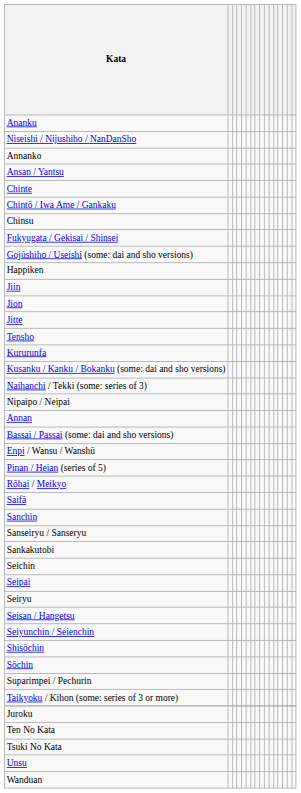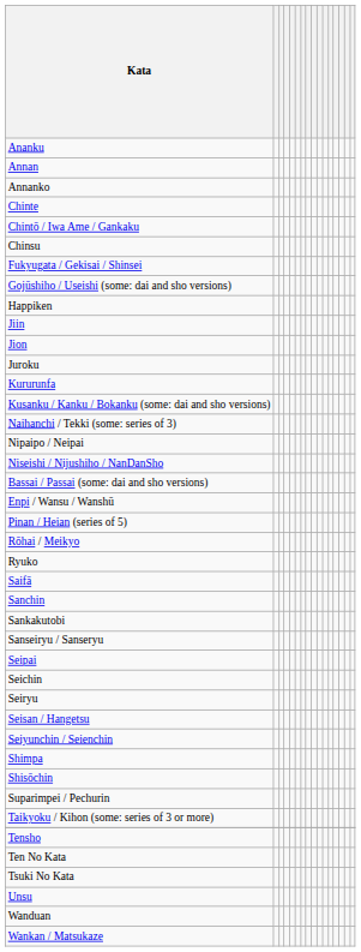rows swapped: Annan <-> Niseishi / Nijushiho / NanDanSho
- row: Ansan / Yantsu
- row: Jitte
rows swapped: Juroku <-> Tensho
+ row: Ryuko
rows swapped: Sankakutobi <-> Sanseiryu / Sanseryu
rows swapped: Seichin <-> Seipai
+ row: Shimpa
- row: Sōchin
+ row: Wankan / Matsukaze
